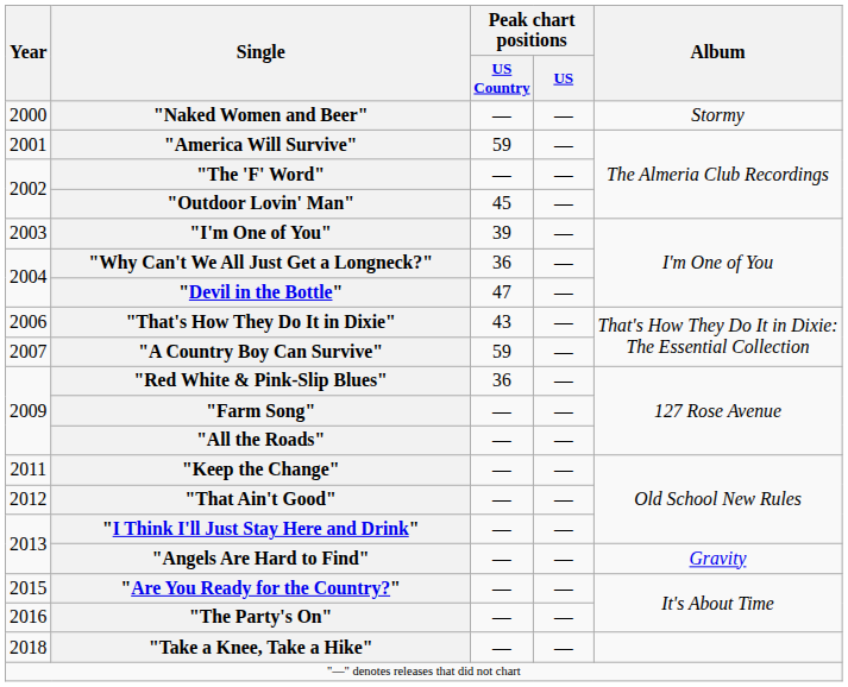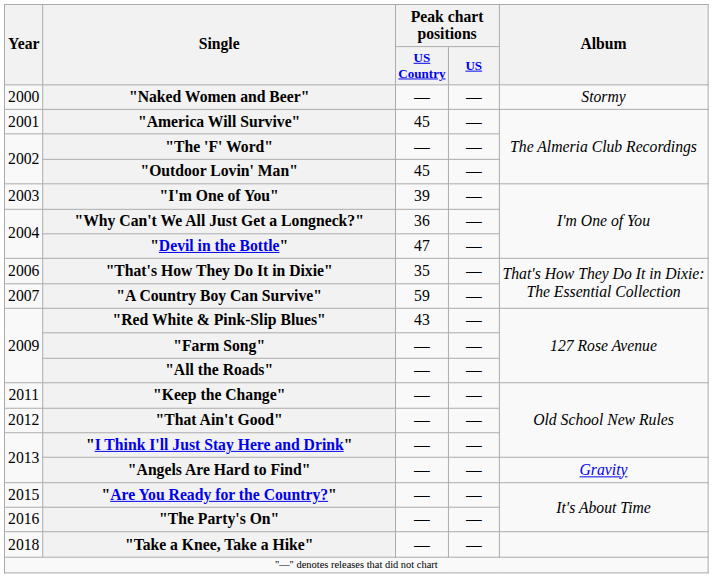"America Will Survive" | Peak chart positions / US Country: 59 -> 45
"That's How They Do It in Dixie" | Peak chart positions / US Country: 43 -> 35
"Red White & Pink-Slip Blues" | Peak chart positions / US Country: 36 -> 43
